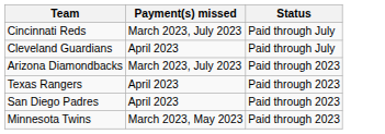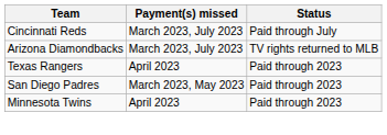- row: Cleveland Guardians | April 2023 | Paid through July
Arizona Diamondbacks | Status: Paid through 2023 -> TV rights returned to MLB
San Diego Padres | Payment(s) missed: April 2023 -> March 2023, May 2023
Minnesota Twins | Payment(s) missed: March 2023, May 2023 -> April 2023
